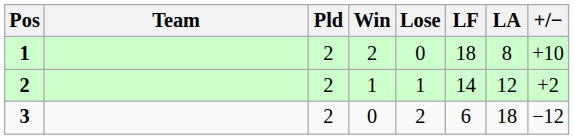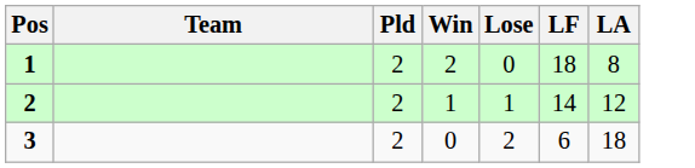- column: +/− | +10 | +2 | −12
